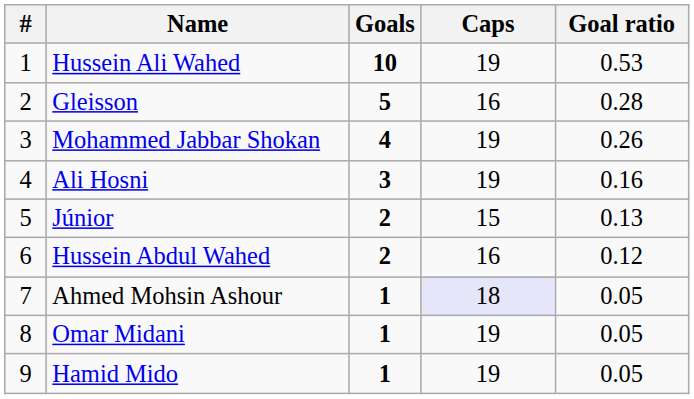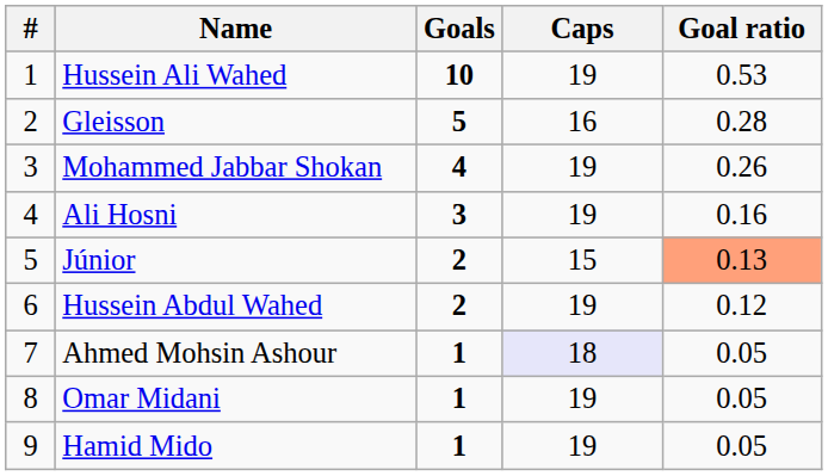Júnior | Goal ratio: no background -> lightsalmon background
Hussein Abdul Wahed | Caps: 16 -> 19
